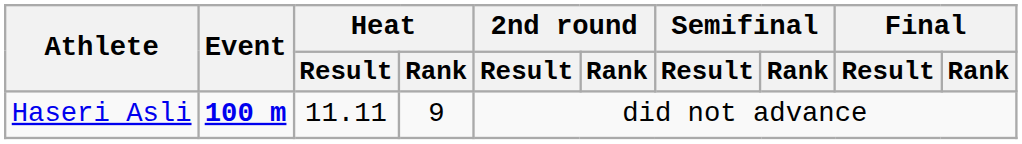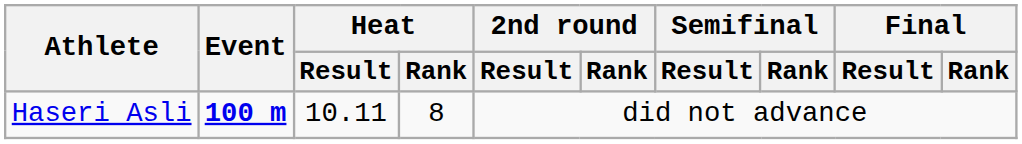Haseri Asli | Heat / Result: 11.11 -> 10.11
Haseri Asli | Heat / Rank: 9 -> 8
